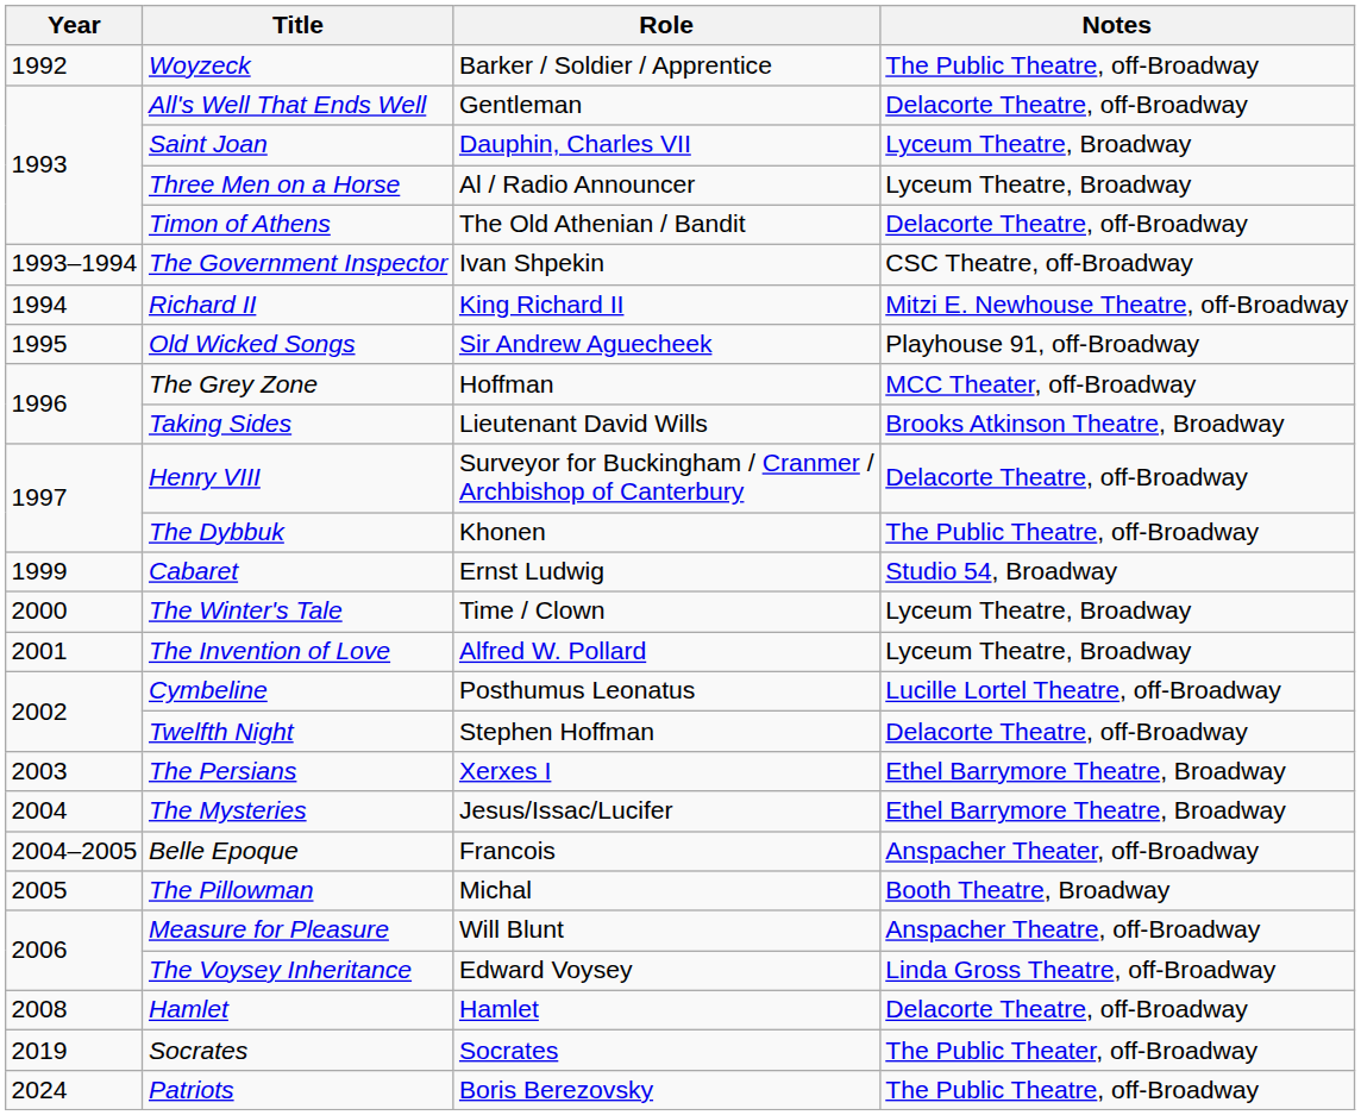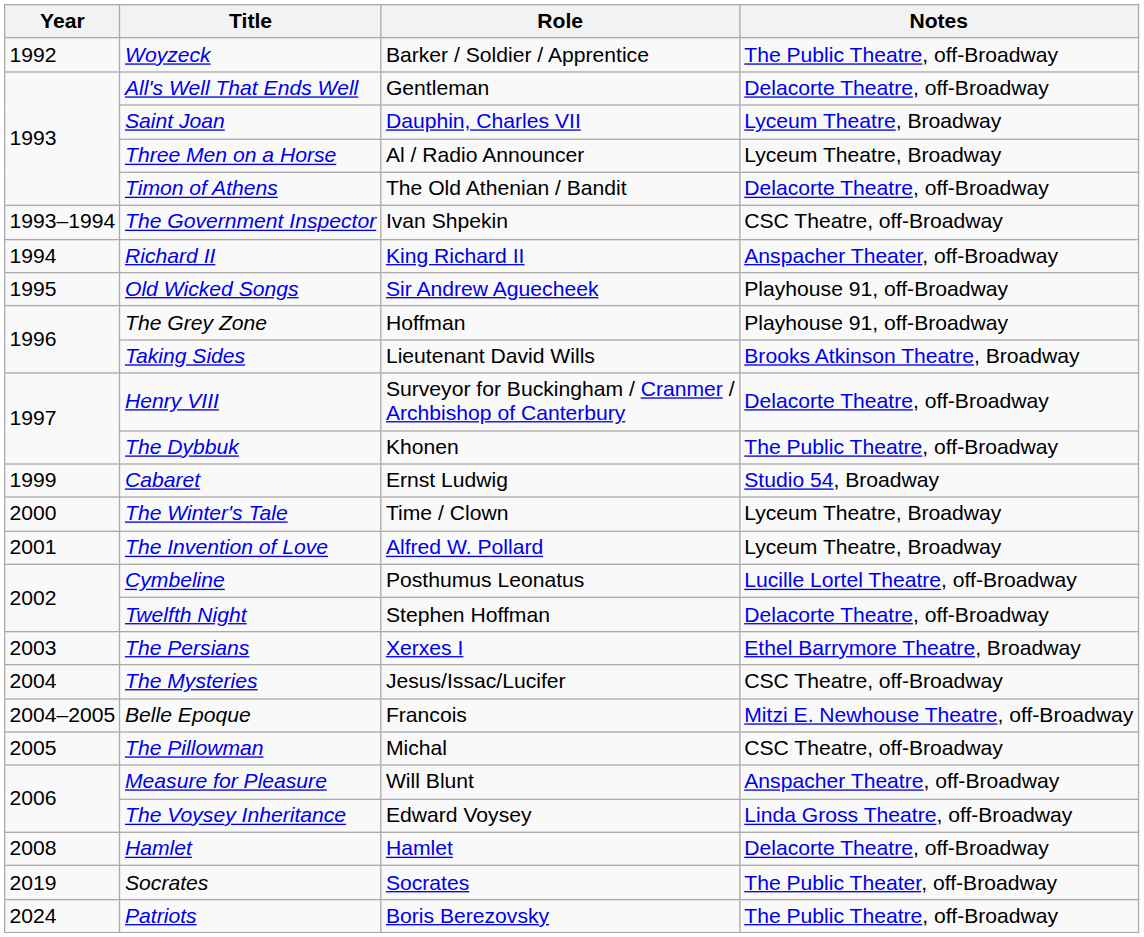Richard II | Notes: Mitzi E. Newhouse Theatre, off-Broadway -> Anspacher Theater, off-Broadway
The Grey Zone | Notes: MCC Theater, off-Broadway -> Playhouse 91, off-Broadway
The Mysteries | Notes: Ethel Barrymore Theatre, Broadway -> CSC Theatre, off-Broadway
Belle Epoque | Notes: Anspacher Theater, off-Broadway -> Mitzi E. Newhouse Theatre, off-Broadway
The Pillowman | Notes: Booth Theatre, Broadway -> CSC Theatre, off-Broadway
